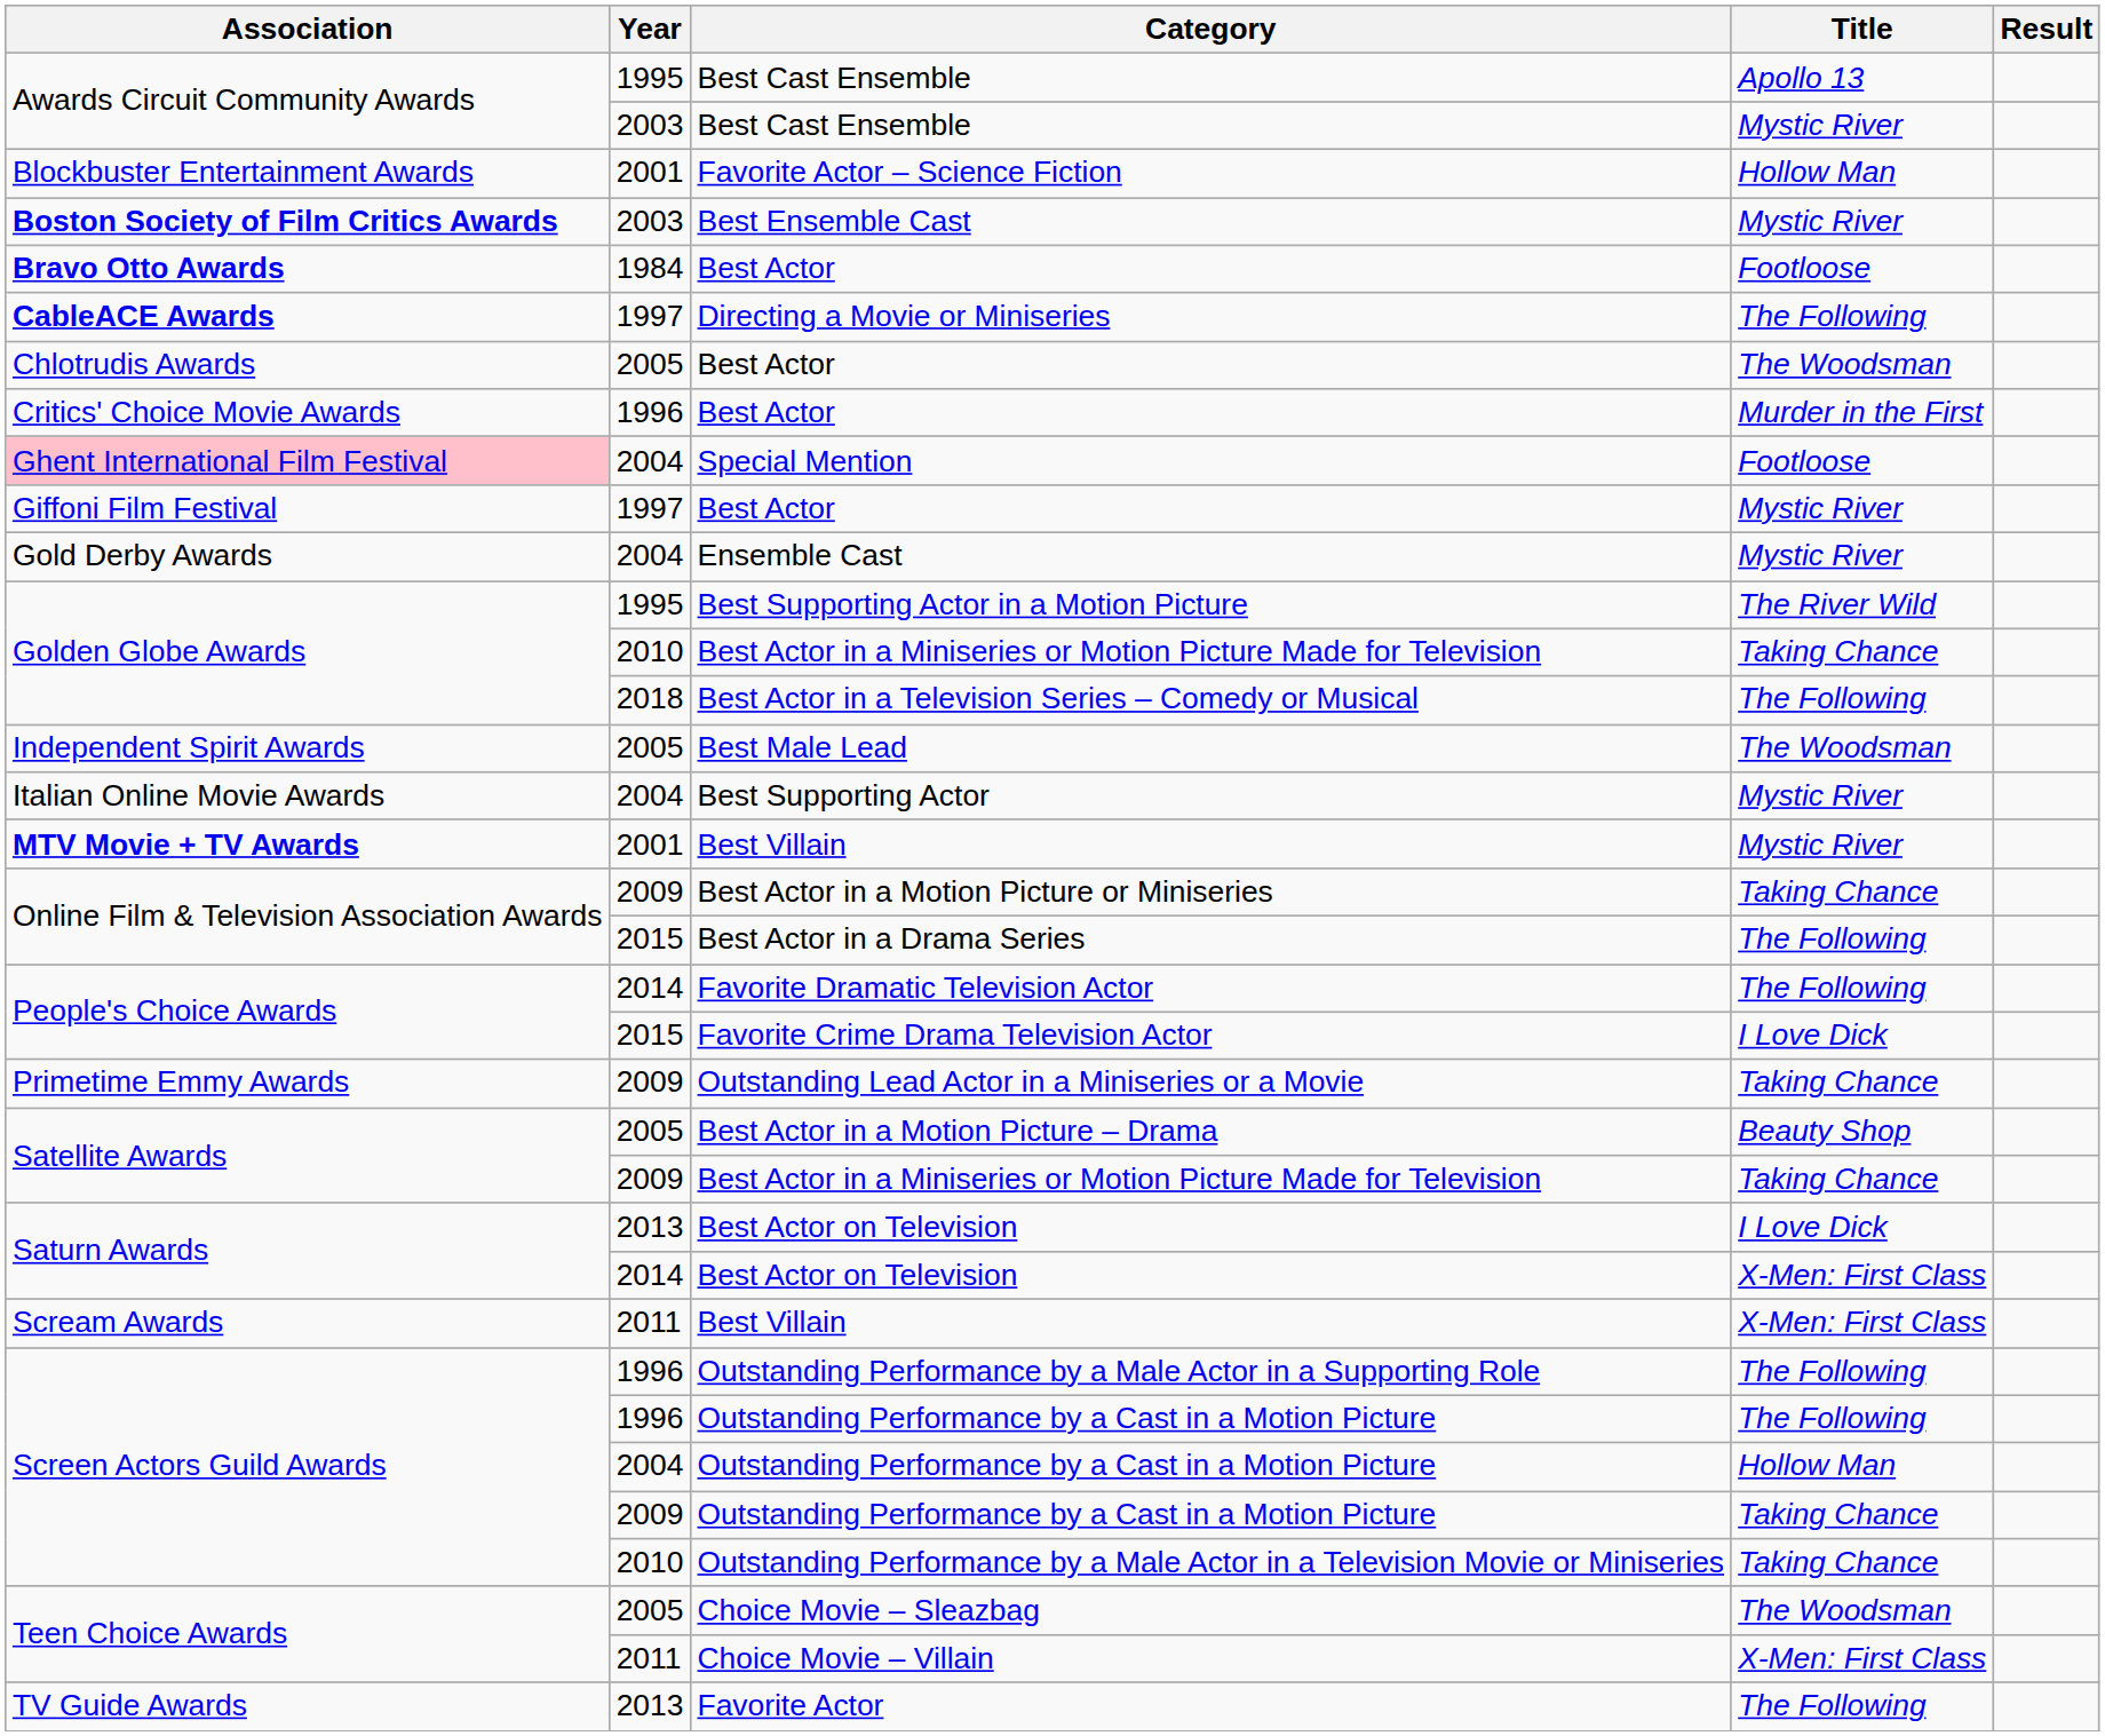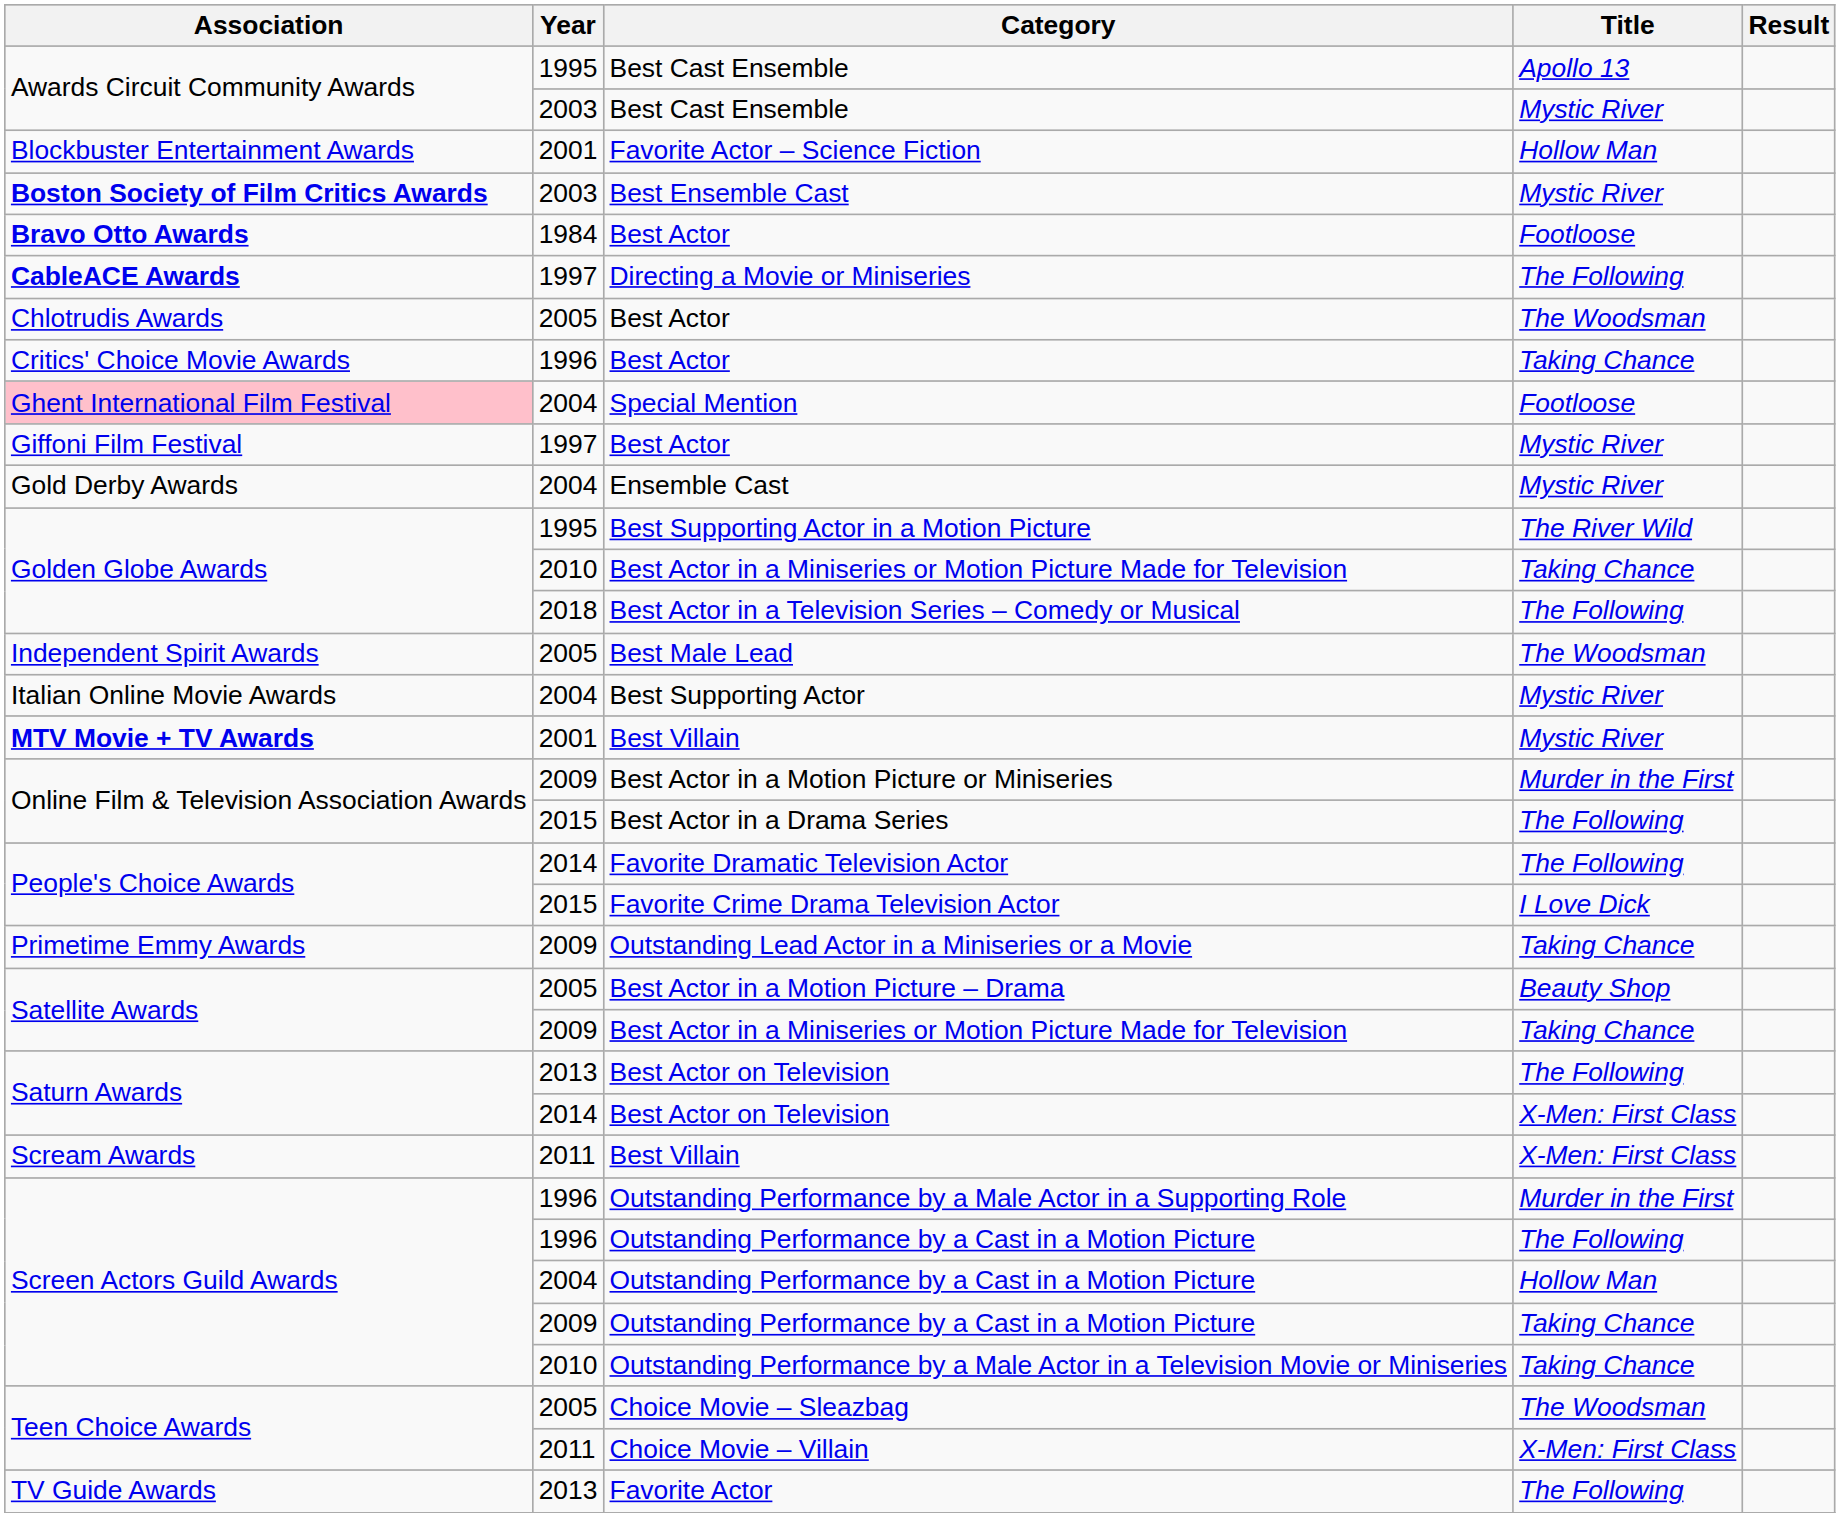1996 / Best Actor | Title: Murder in the First -> Taking Chance
Best Actor in a Motion Picture or Miniseries | Title: Taking Chance -> Murder in the First
2013 / Best Actor on Television | Title: I Love Dick -> The Following
Outstanding Performance by a Male Actor in a Supporting Role | Title: The Following -> Murder in the First
